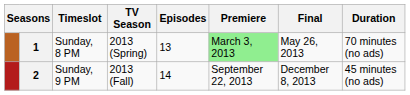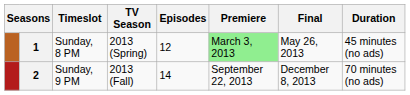1 | Episodes: 13 -> 12
1 | Duration: 70 minutes (no ads) -> 45 minutes (no ads)
2 | Duration: 45 minutes (no ads) -> 70 minutes (no ads)
